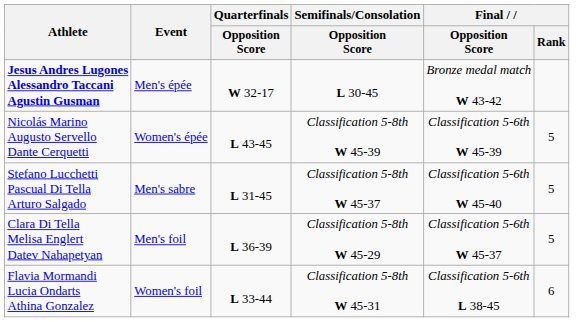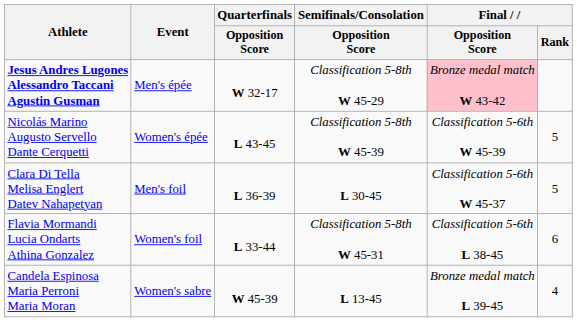Jesus Andres Lugones Alessandro Taccani Agustin Gusman | Semifinals/Consolation / Opposition Score: L 30-45 -> Classification 5-8th W 45-29
Jesus Andres Lugones Alessandro Taccani Agustin Gusman | Final / Opposition Score: no background -> pink background
- row: Stefano Lucchetti Pascual Di Tella Arturo Salgado | Men's sabre | L 31-45 | Classification 5-8th W 45-37 | Classification 5-6th W 45-40 | 5
Clara Di Tella Melisa Englert Datev Nahapetyan | Semifinals/Consolation / Opposition Score: Classification 5-8th W 45-29 -> L 30-45
+ row: Candela Espinosa Maria Perroni Maria Moran | Women's sabre | W 45-39 | L 13-45 | Bronze medal match L 39-45 | 4
